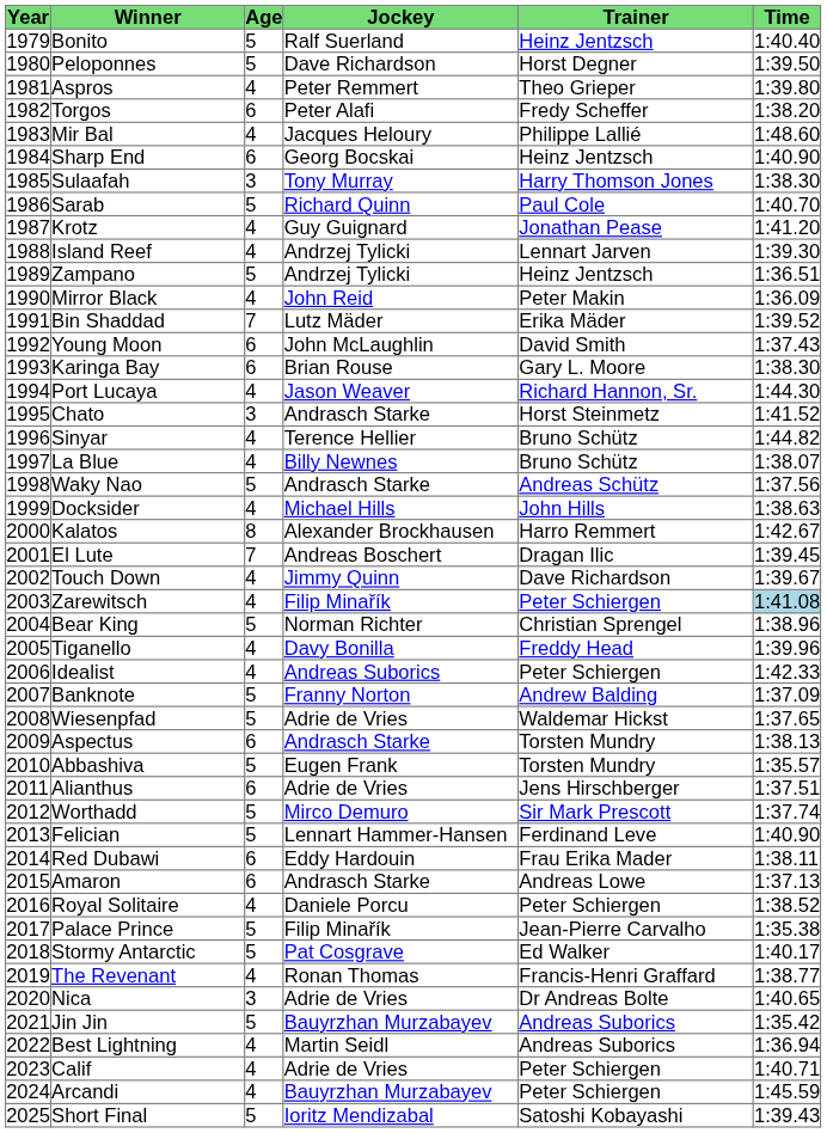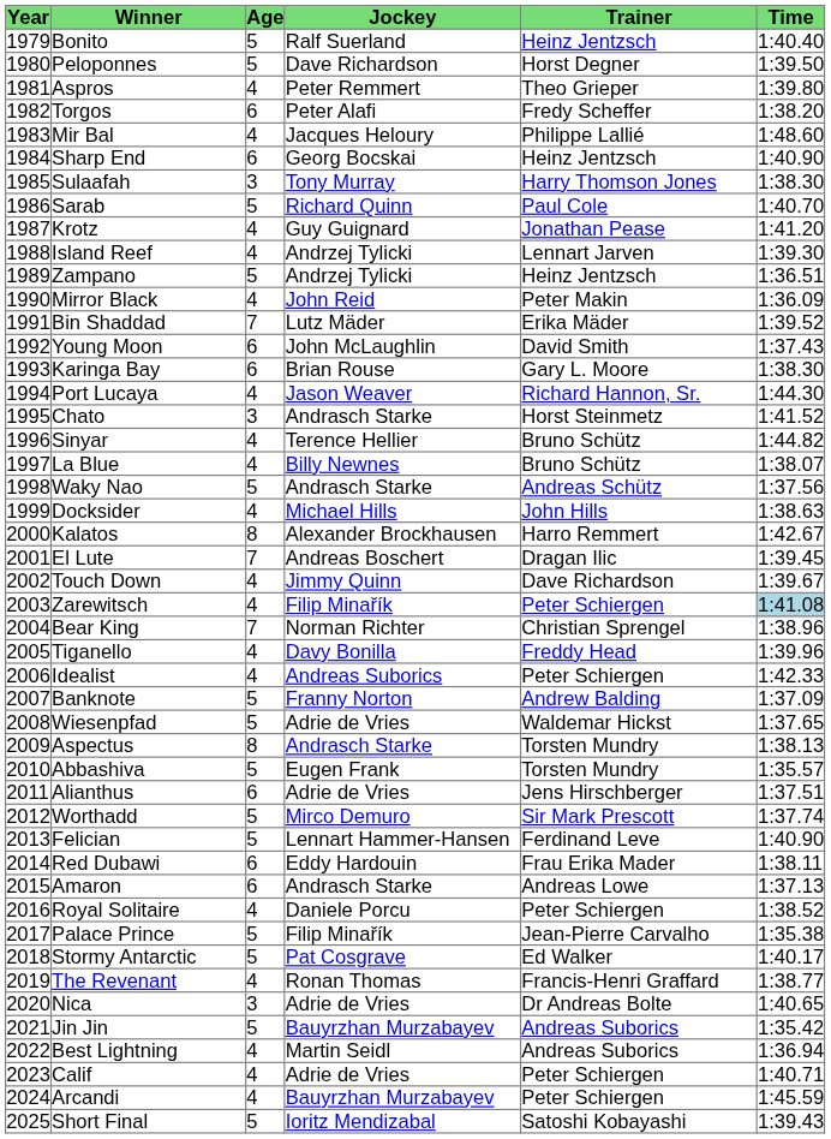Bear King | Age: 5 -> 7
Aspectus | Age: 6 -> 8
